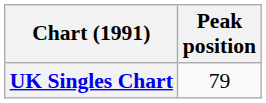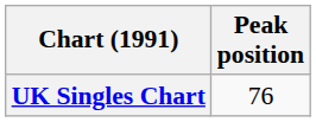UK Singles Chart | Peak position: 79 -> 76
